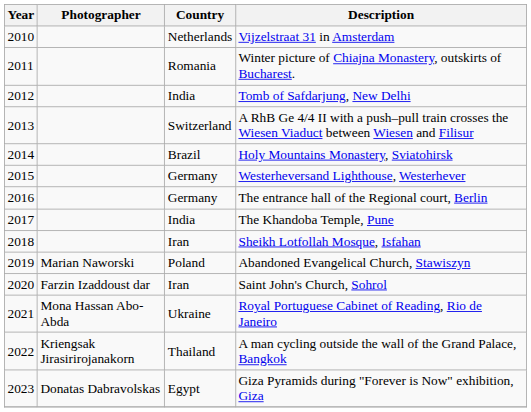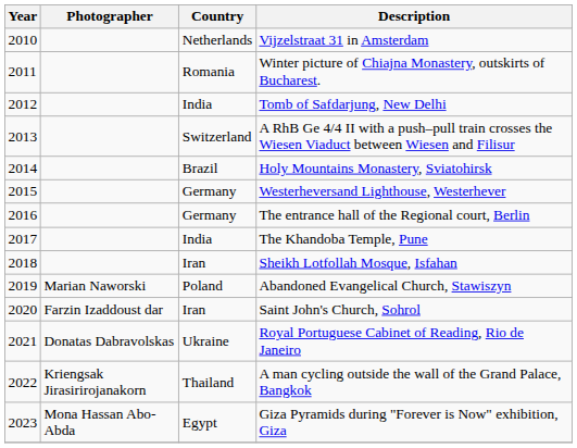Royal Portuguese Cabinet of Reading, Rio de Janeiro | Photographer: Mona Hassan Abo-Abda -> Donatas Dabravolskas
Giza Pyramids during "Forever is Now" exhibition, Giza | Photographer: Donatas Dabravolskas -> Mona Hassan Abo-Abda
